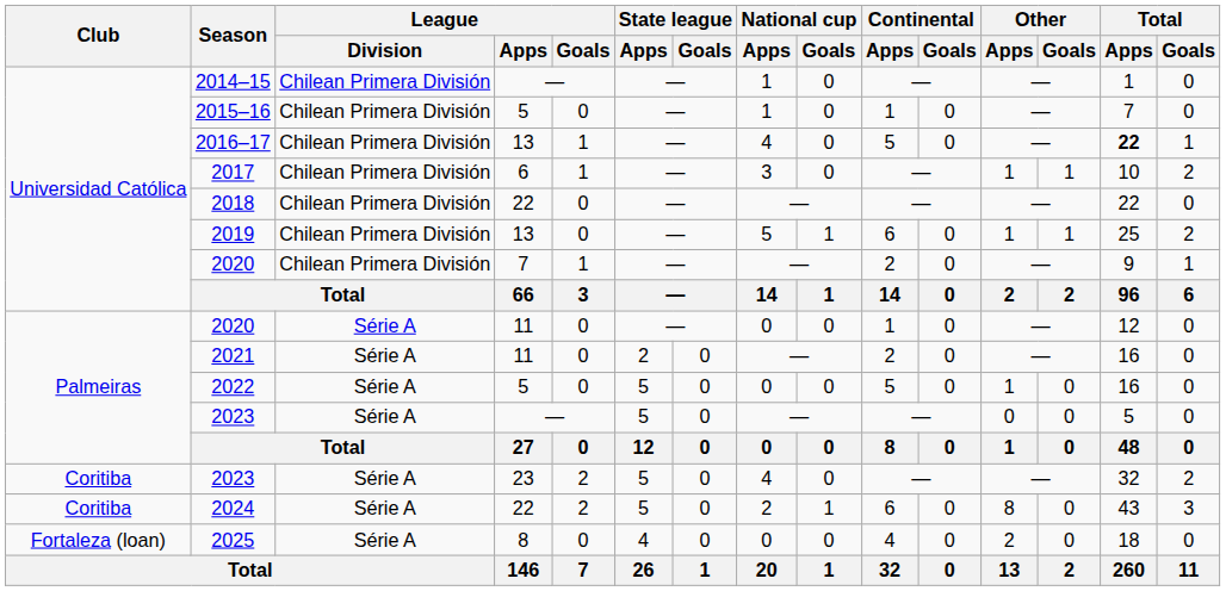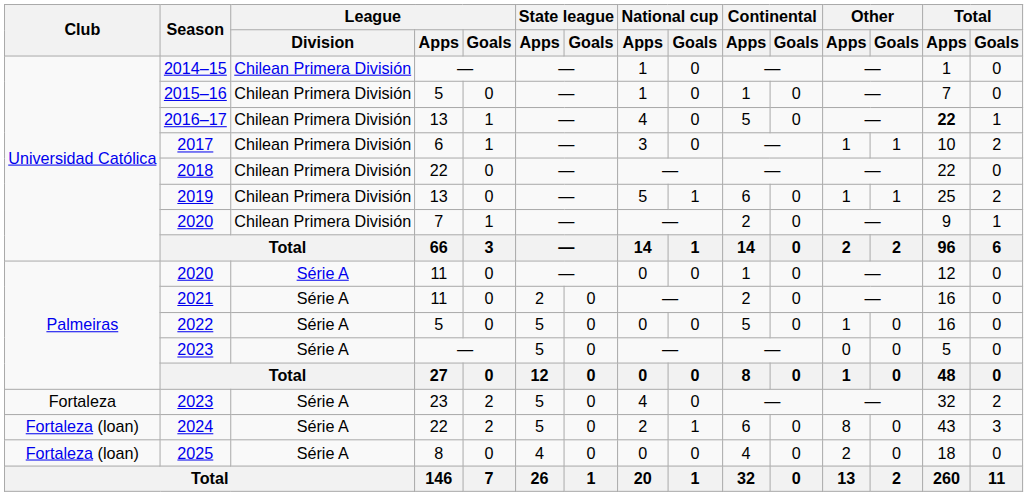2023 / 23 | Club: Coritiba -> Fortaleza
2024 | Club: Coritiba -> Fortaleza (loan)
